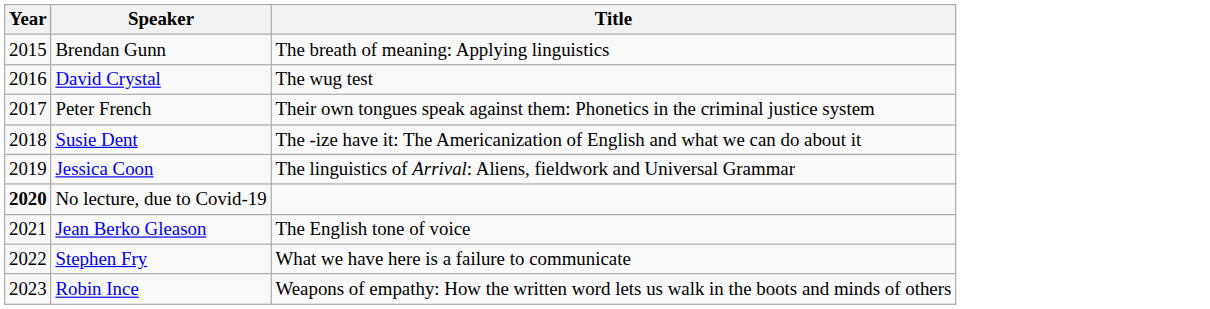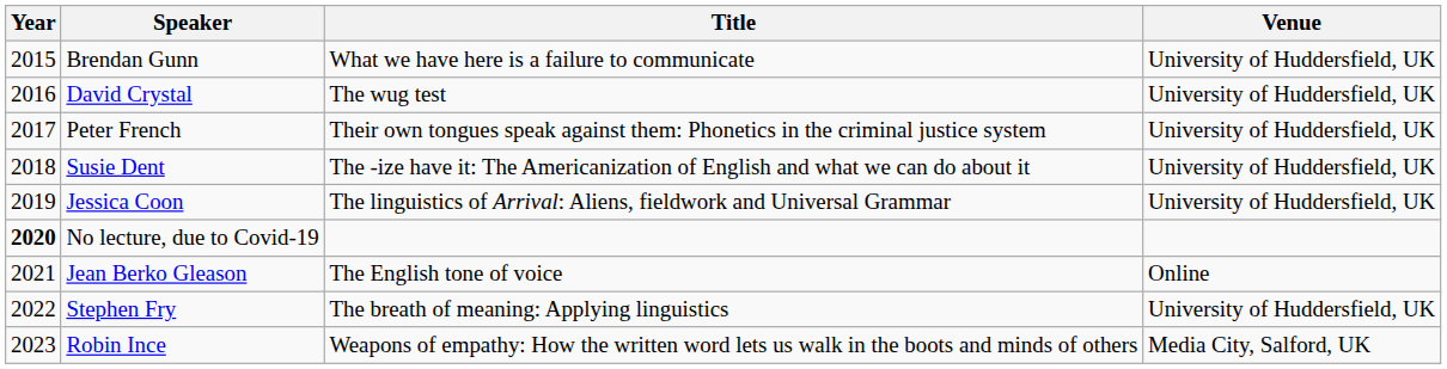+ column: Venue | University of Huddersfield, UK | University of Huddersfield, UK | University of Huddersfield, UK | University of Huddersfield, UK | University of Huddersfield, UK | Online | University of Huddersfield, UK | Media City, Salford, UK
Brendan Gunn | Title: The breath of meaning: Applying linguistics -> What we have here is a failure to communicate
Stephen Fry | Title: What we have here is a failure to communicate -> The breath of meaning: Applying linguistics
